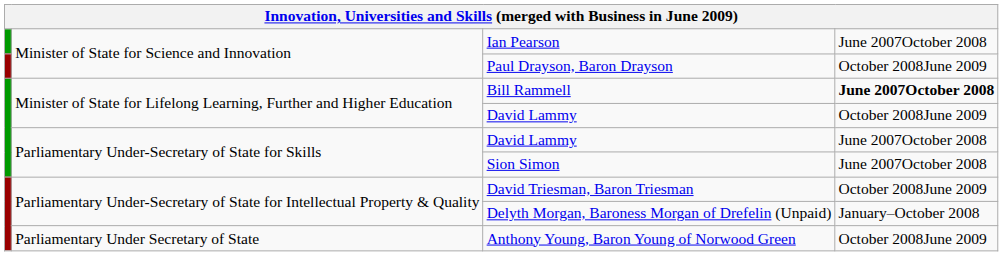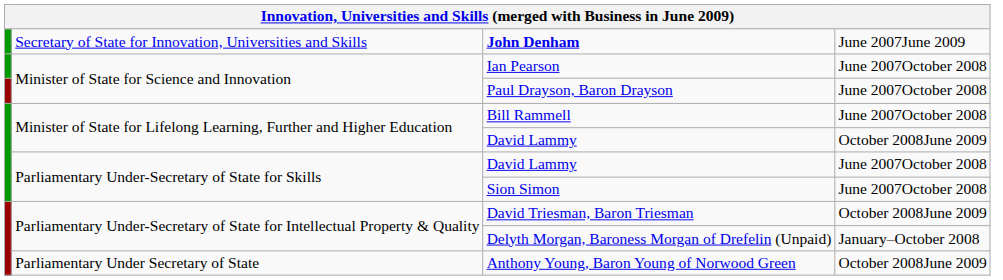+ row: Secretary of State for Innovation, Universities and Skills | John Denham | June 2007June 2009
Paul Drayson, Baron Drayson | column 4: October 2008June 2009 -> June 2007October 2008
Bill Rammell | column 4: bold -> normal
